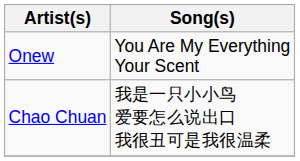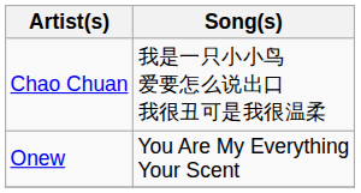rows swapped: Chao Chuan <-> Onew
